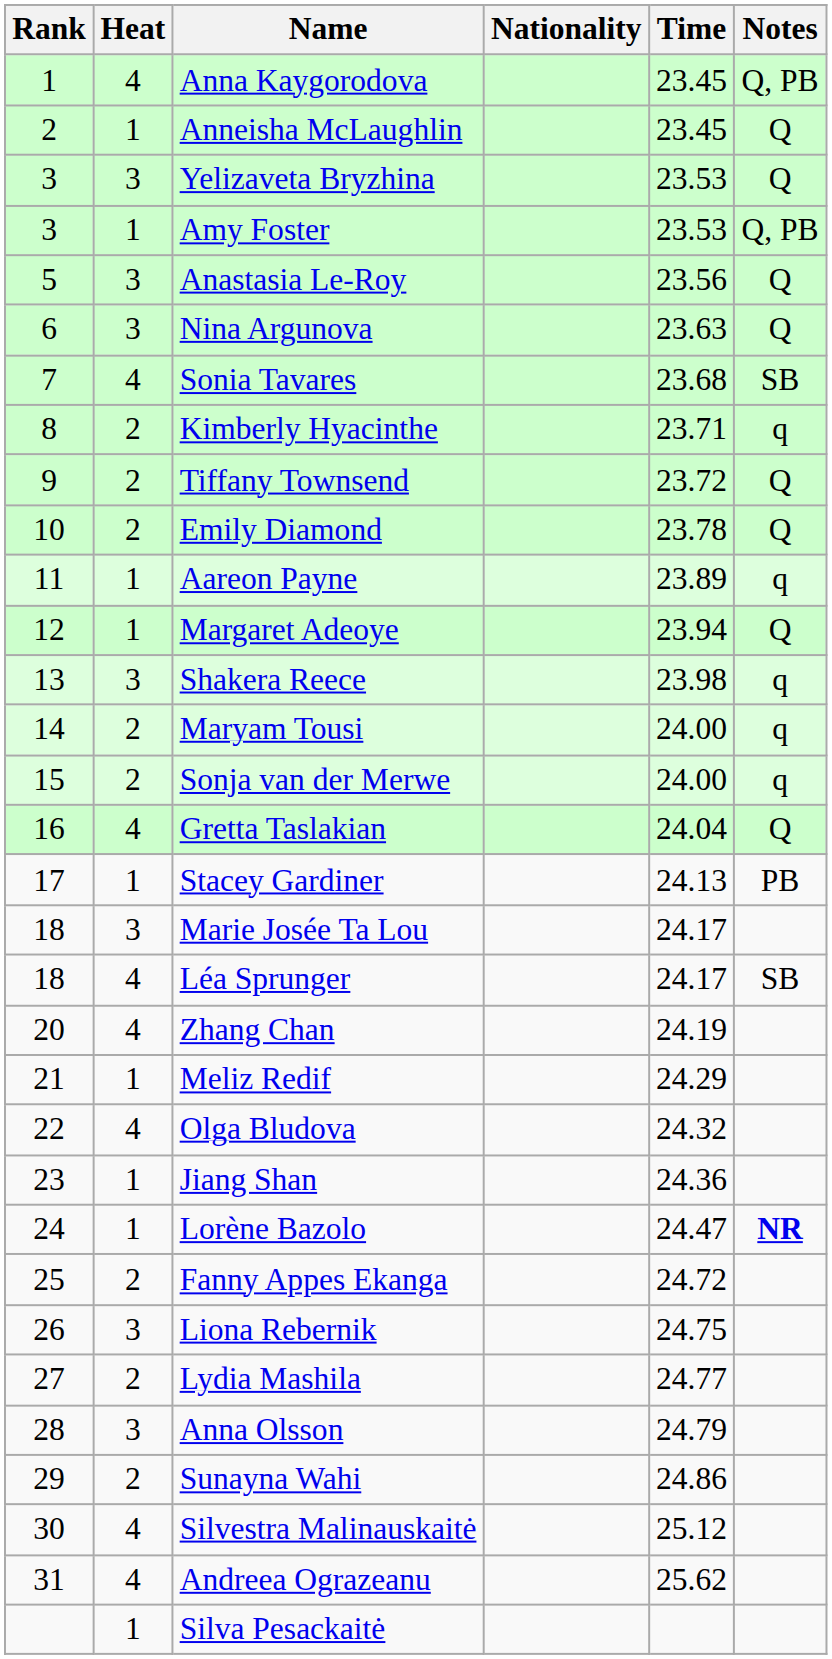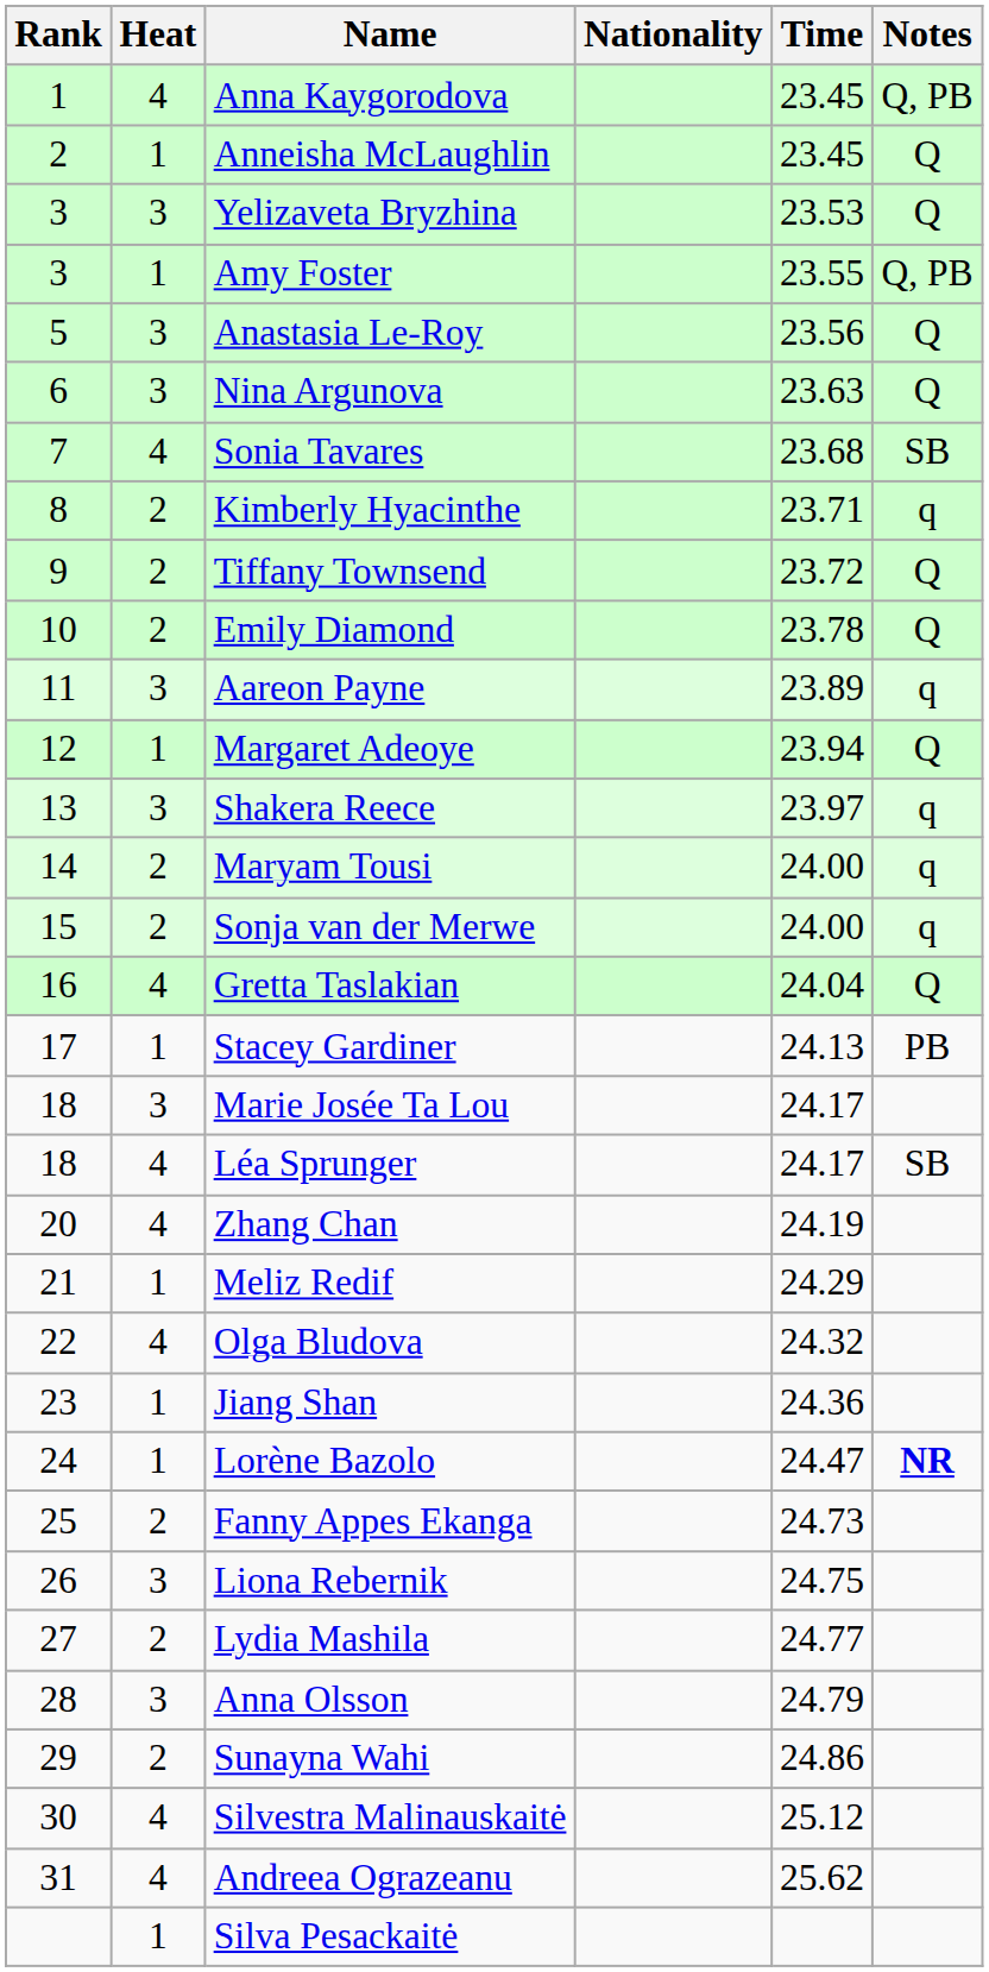Amy Foster | Time: 23.53 -> 23.55
Aareon Payne | Heat: 1 -> 3
Shakera Reece | Time: 23.98 -> 23.97
Fanny Appes Ekanga | Time: 24.72 -> 24.73
